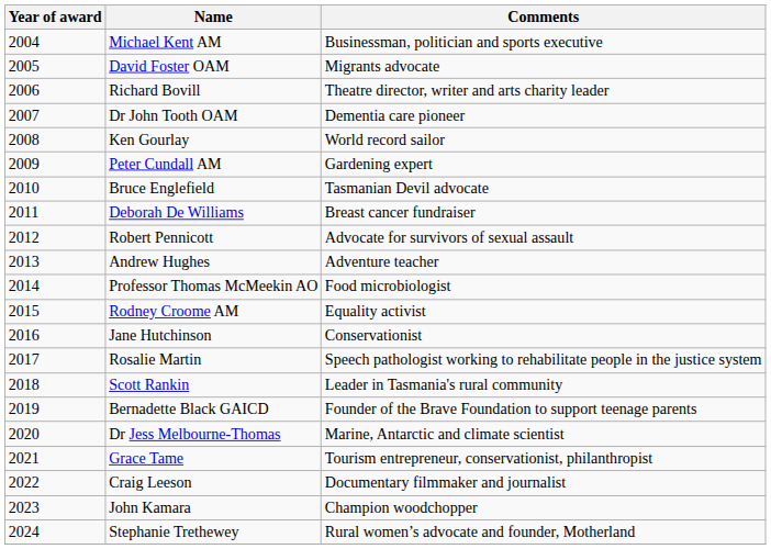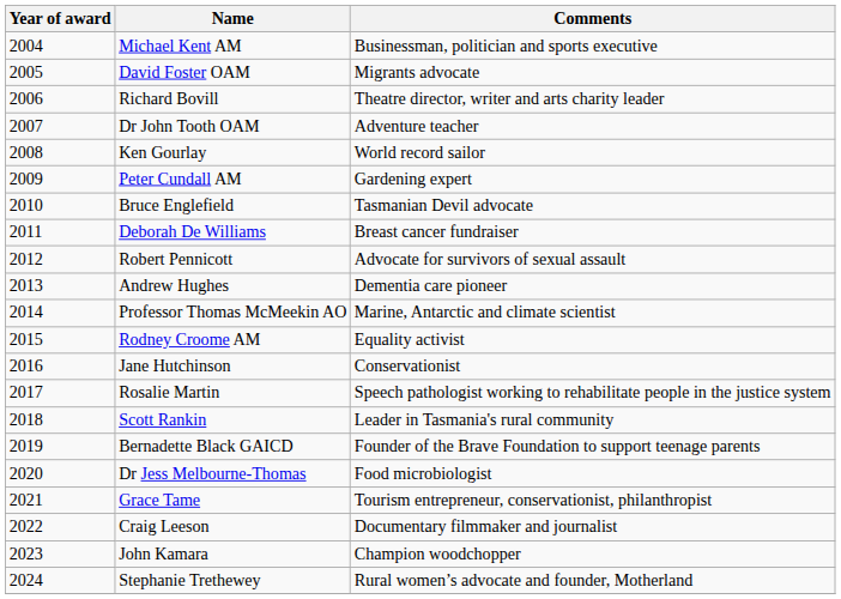Dr John Tooth OAM | Comments: Dementia care pioneer -> Adventure teacher
Andrew Hughes | Comments: Adventure teacher -> Dementia care pioneer
Professor Thomas McMeekin AO | Comments: Food microbiologist -> Marine, Antarctic and climate scientist
Dr Jess Melbourne-Thomas | Comments: Marine, Antarctic and climate scientist -> Food microbiologist
